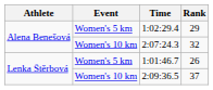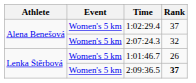1:02:29.4 | Rank: 29 -> 37
2:07:24.3 | Event: Women's 10 km -> Women's 5 km
2:09:36.5 | Event: Women's 10 km -> Women's 5 km
2:09:36.5 | Rank: normal -> bold
